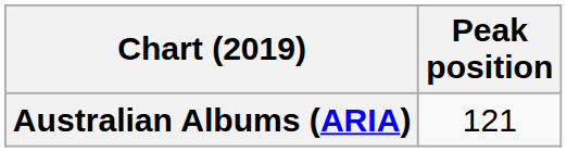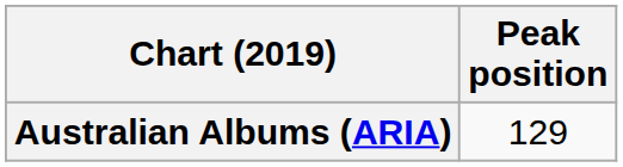Australian Albums (ARIA) | Peak position: 121 -> 129
